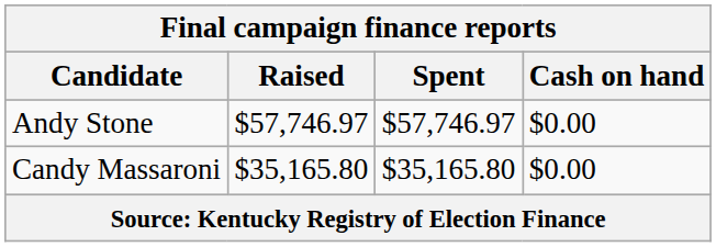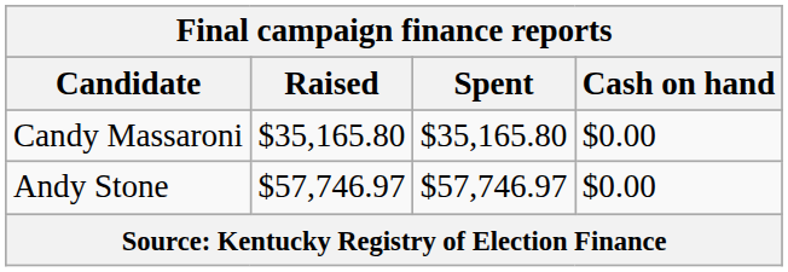rows swapped: Candy Massaroni <-> Andy Stone
